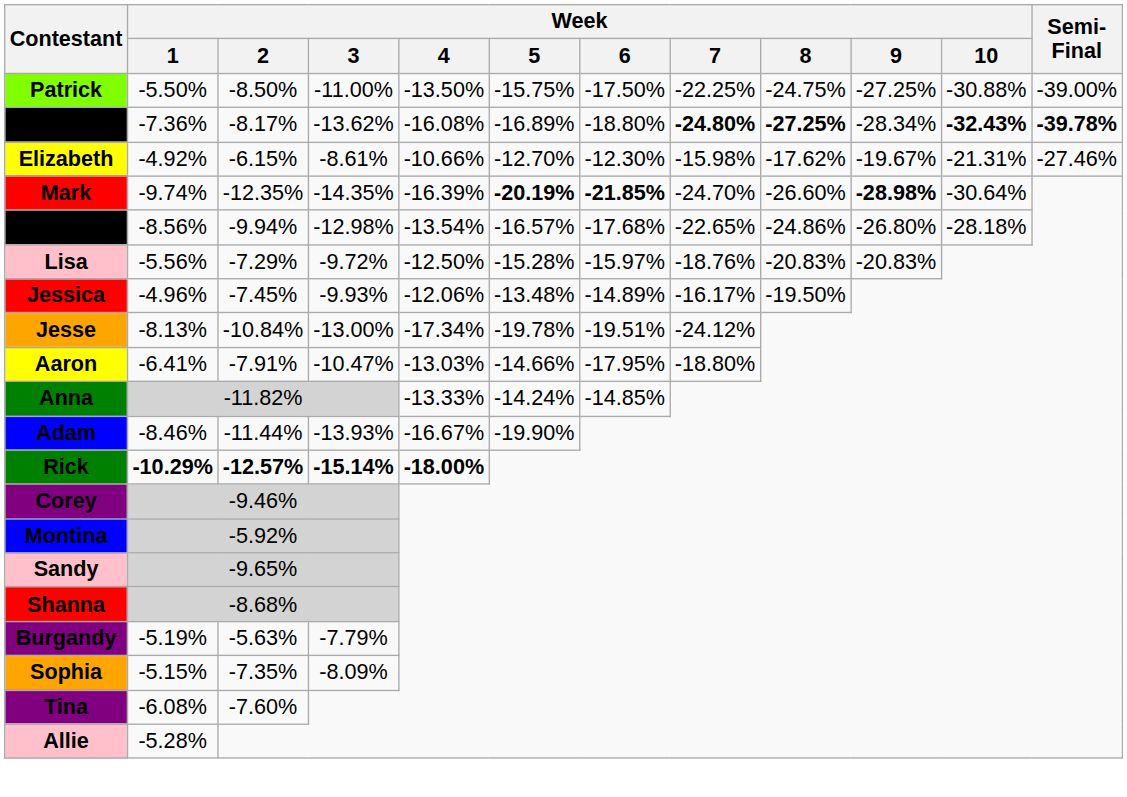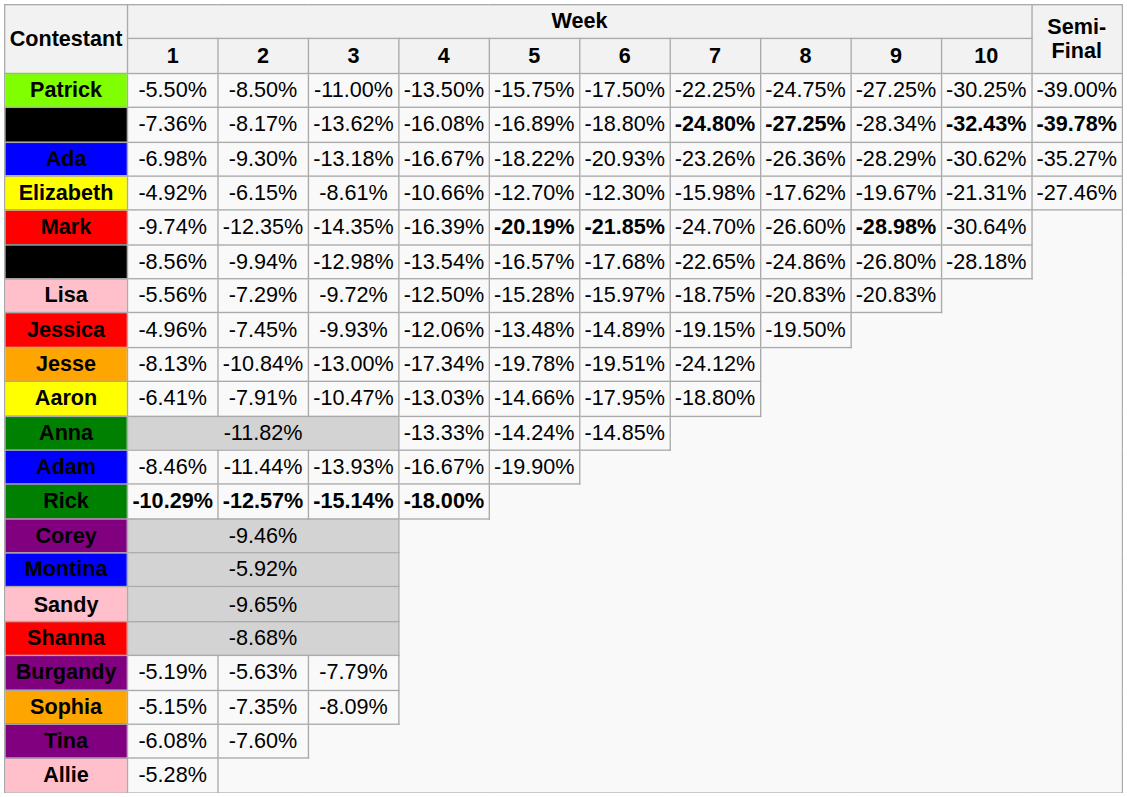Patrick | Week / 10: -30.88% -> -30.25%
+ row: Ada | -6.98% | -9.30% | -13.18% | -16.67% | -18.22% | -20.93% | -23.26% | -26.36% | -28.29% | -30.62% | -35.27%
Lisa | Week / 7: -18.76% -> -18.75%
Jessica | Week / 7: -16.17% -> -19.15%
